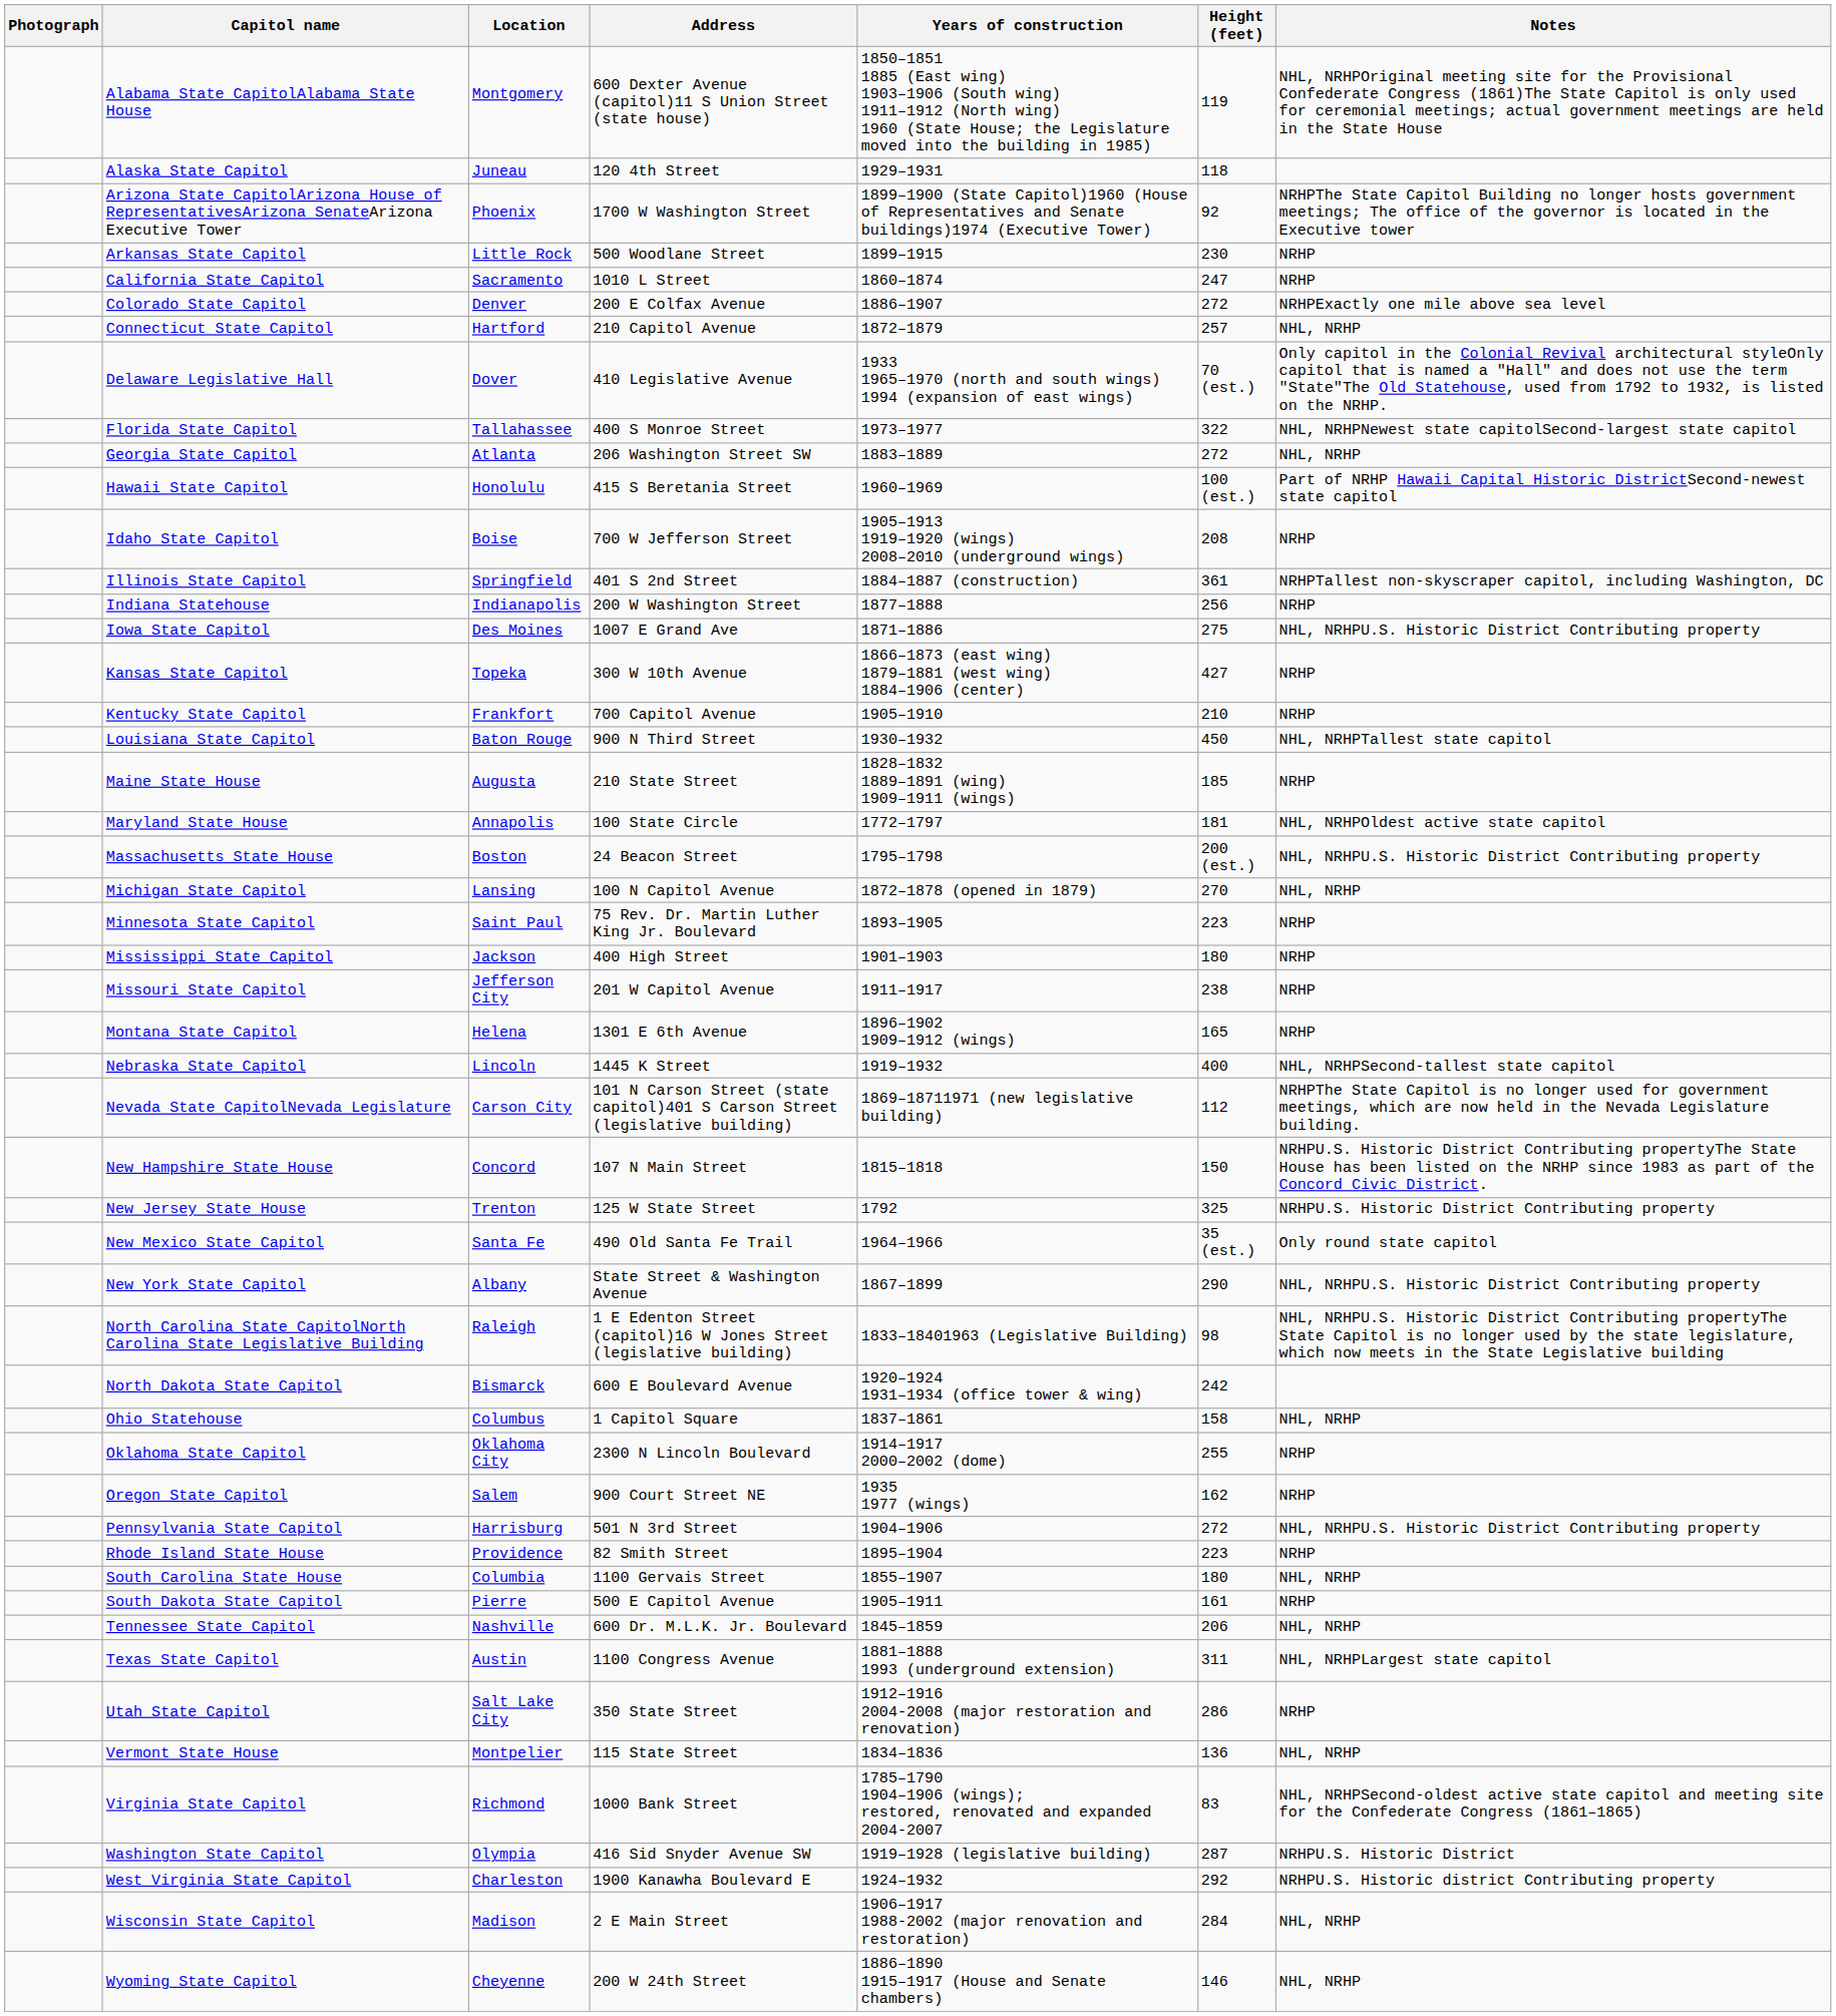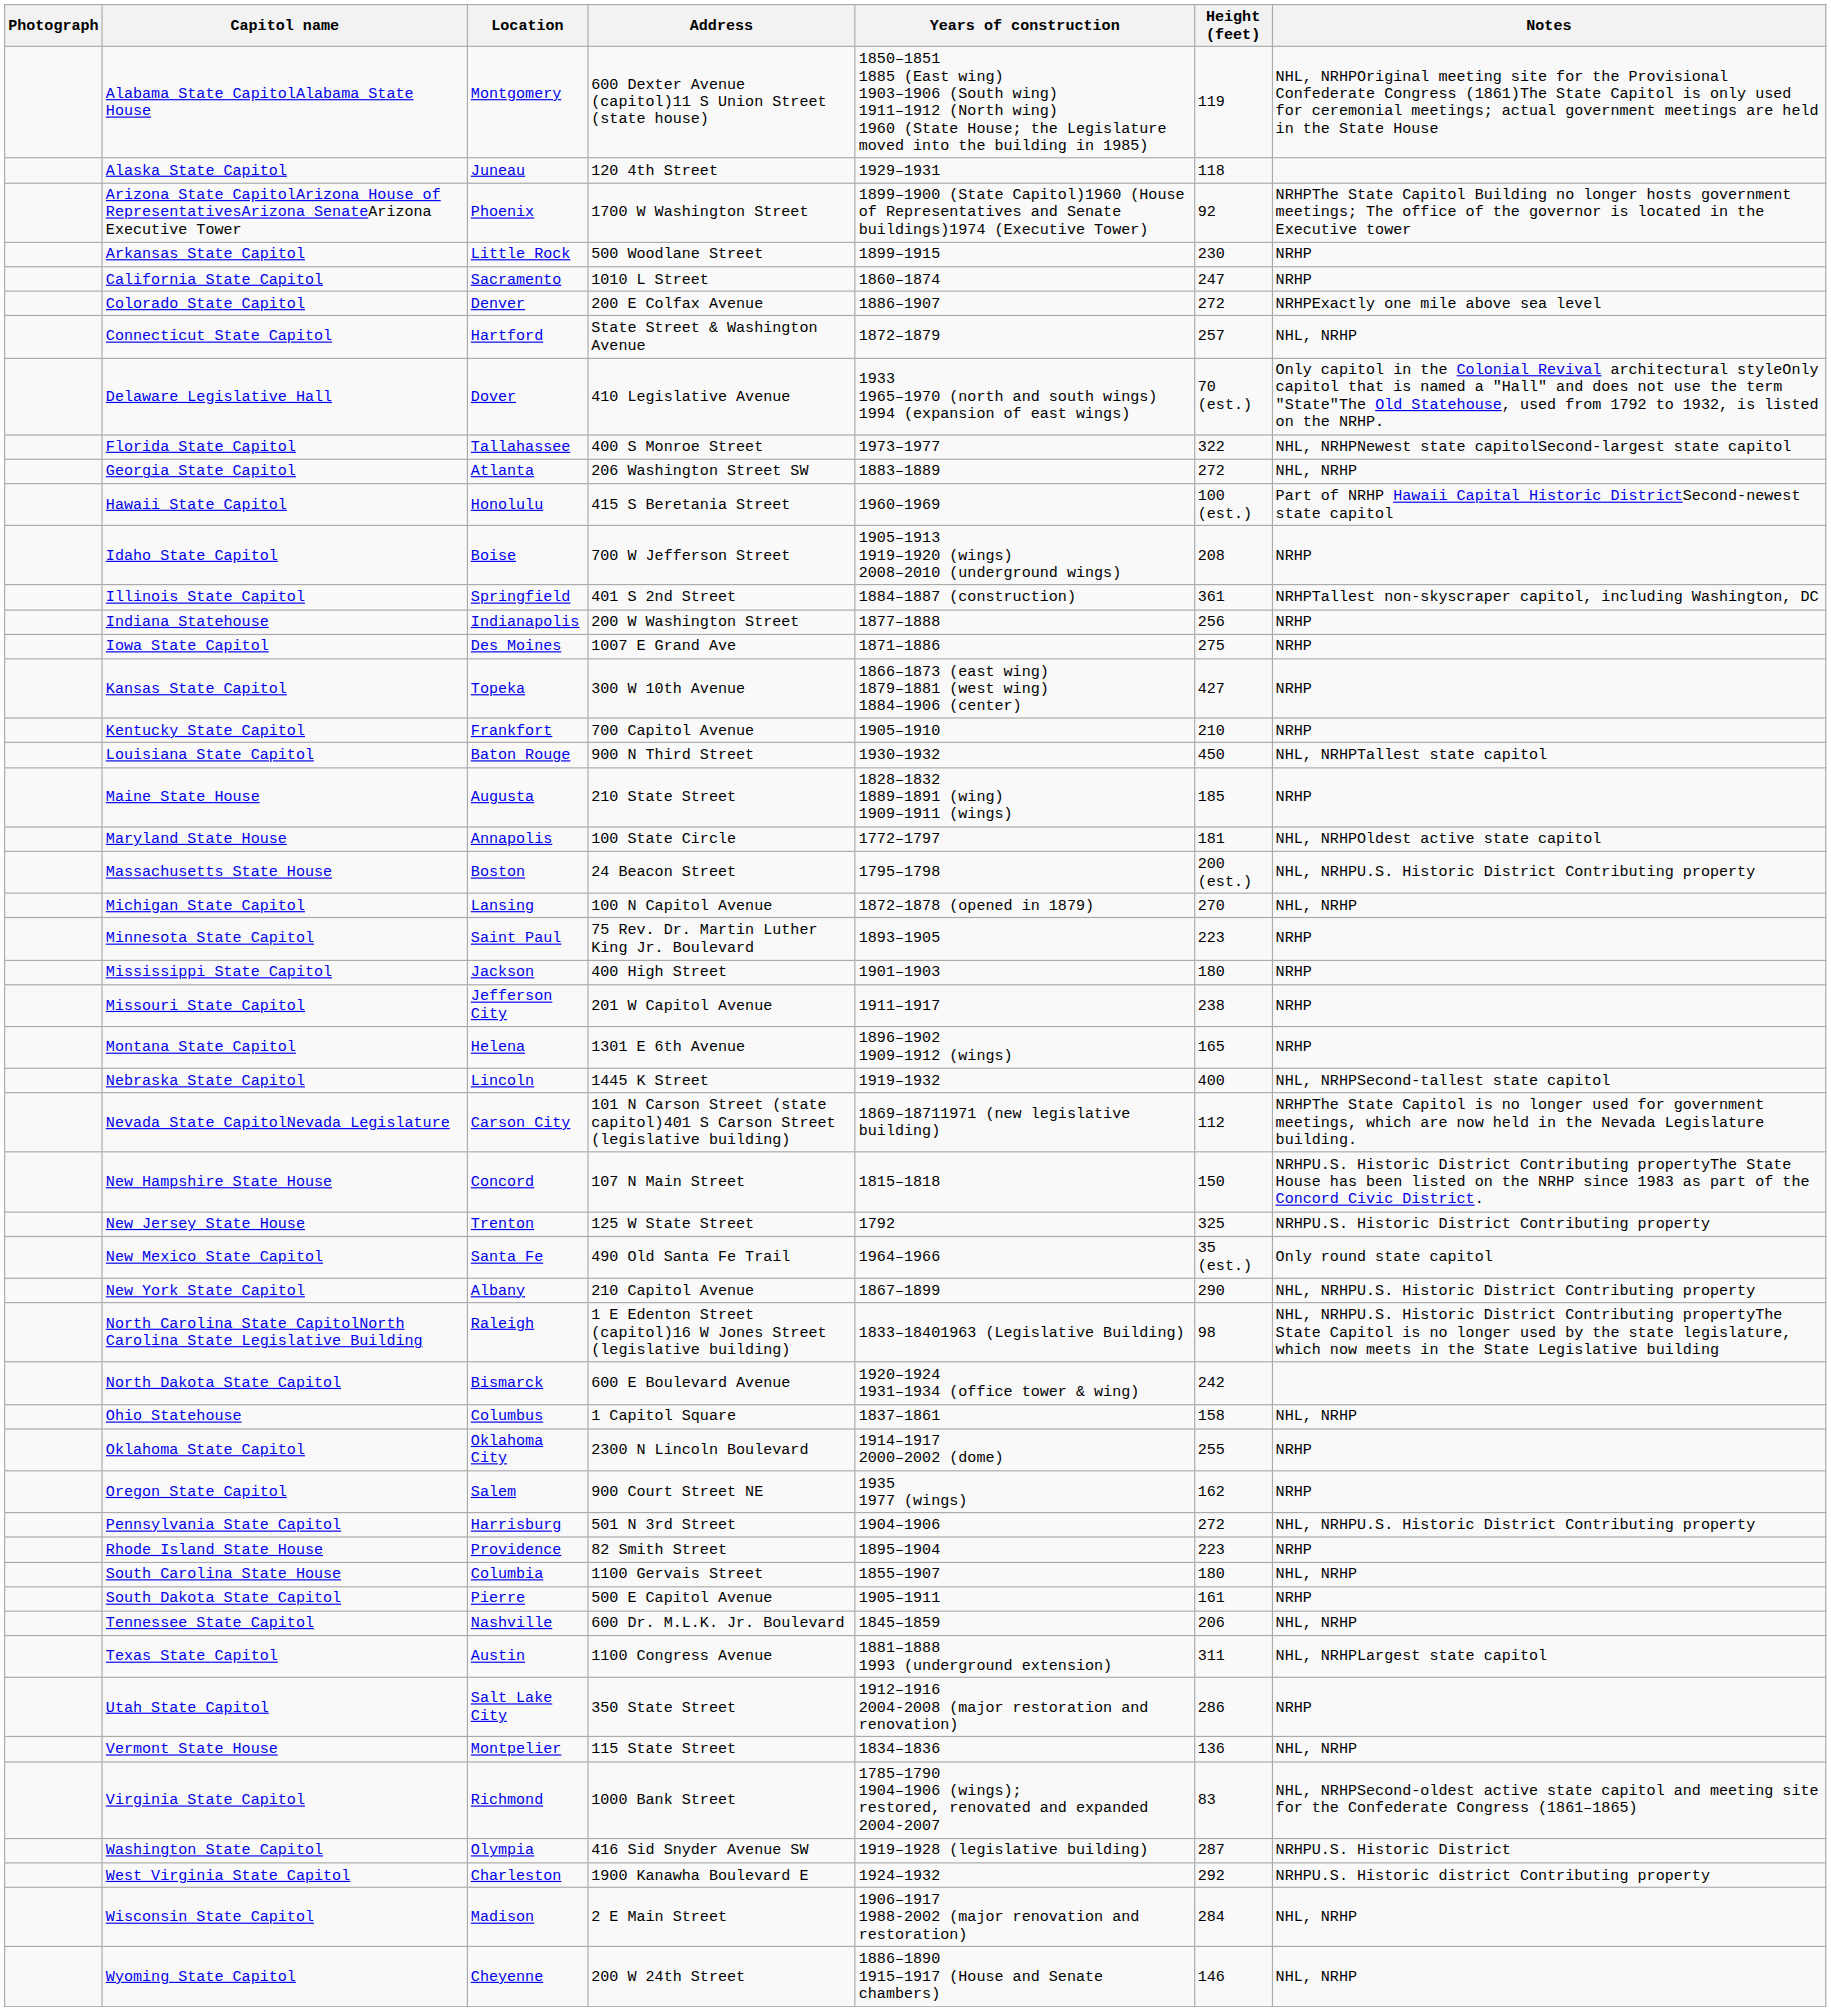Connecticut State Capitol | Address: 210 Capitol Avenue -> State Street & Washington Avenue
Iowa State Capitol | Notes: NHL, NRHPU.S. Historic District Contributing property -> NRHP
New York State Capitol | Address: State Street & Washington Avenue -> 210 Capitol Avenue
